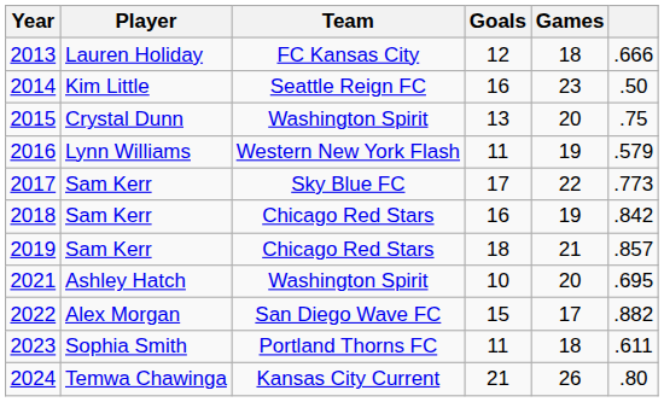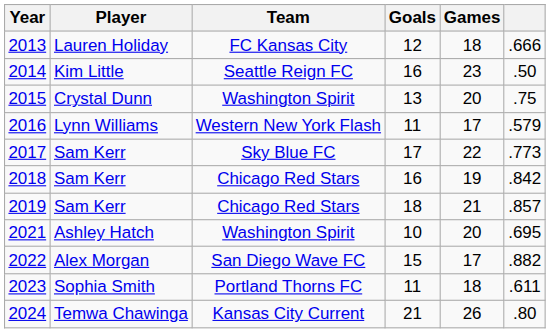2016 | Games: 19 -> 17
